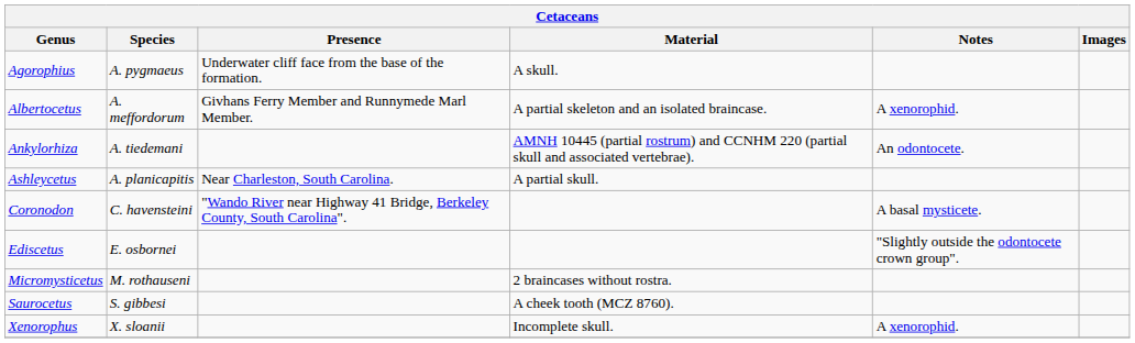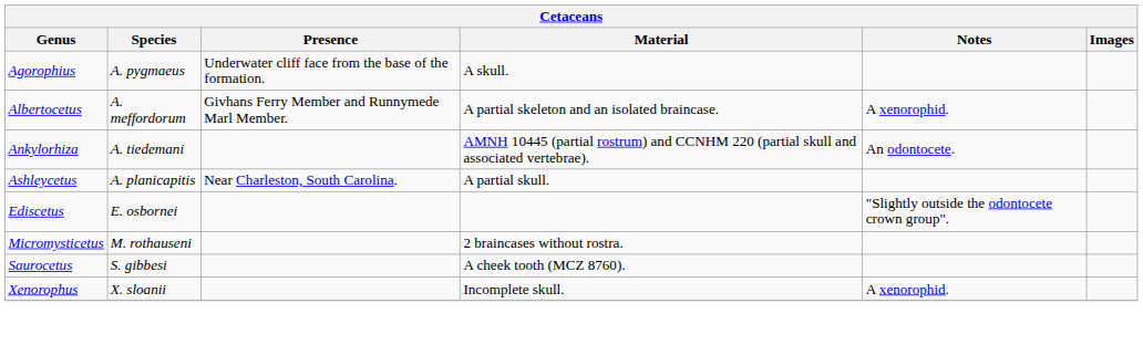- row: Coronodon | C. havensteini | "Wando River near Highway 41 Bridge, Berkeley County, South Carolina". | A basal mysticete.
